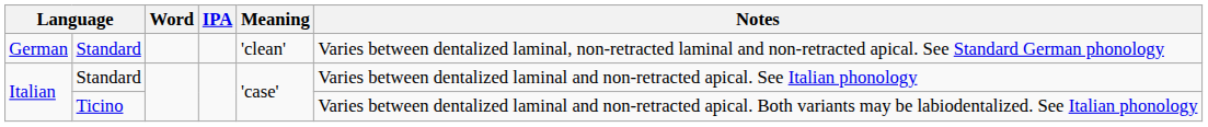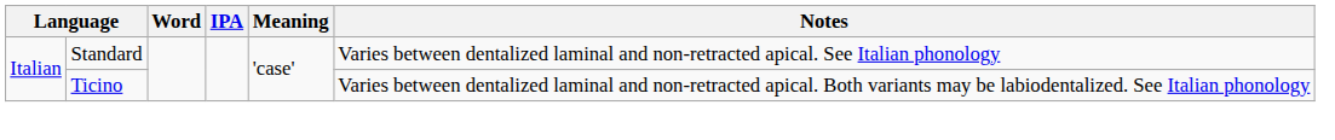- row: German | Standard | 'clean' | Varies between dentalized laminal, non-retracted laminal and non-retracted apical. See Standard German phonology
